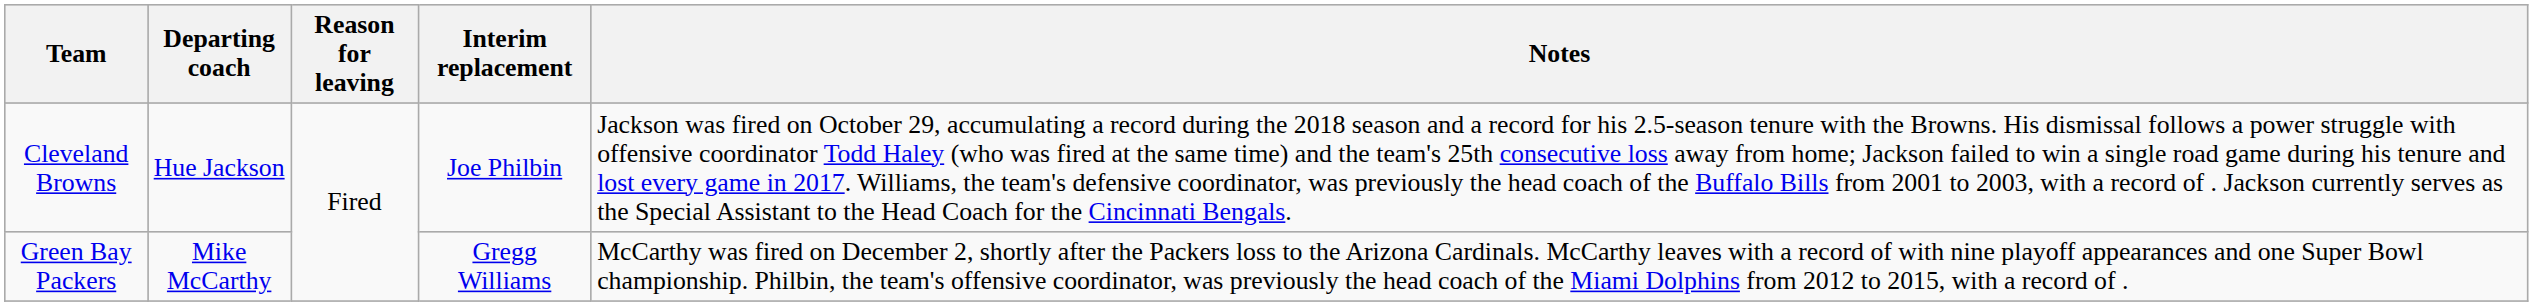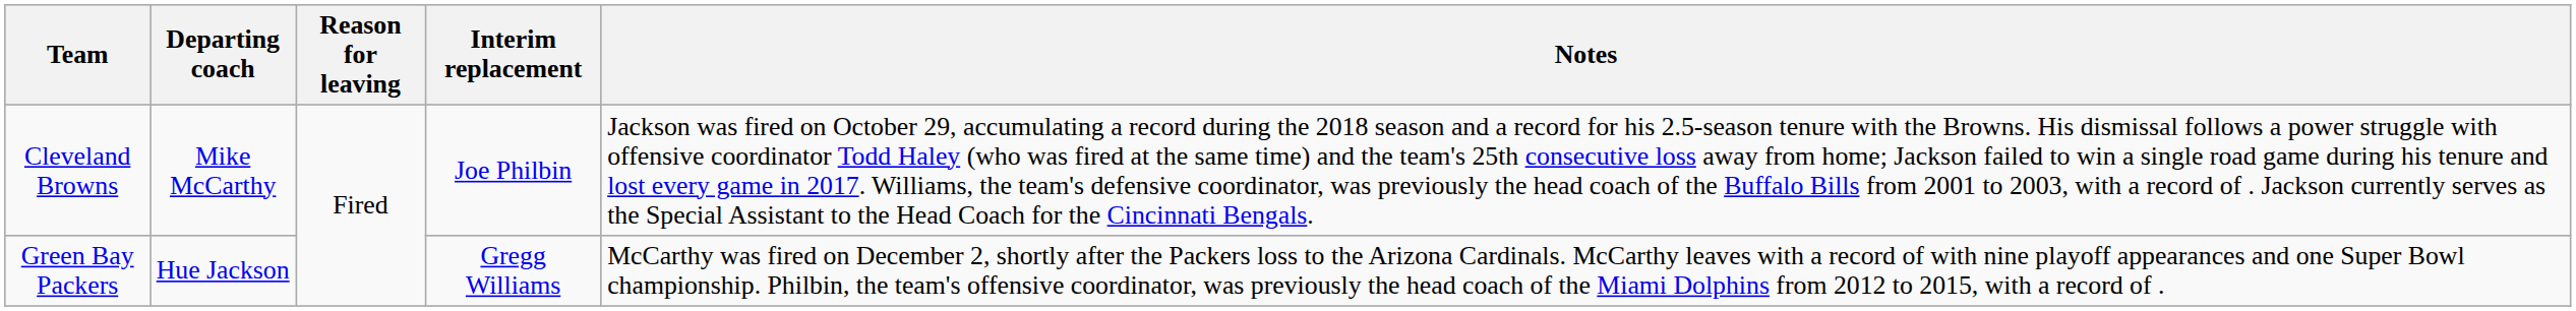Cleveland Browns | Departing coach: Hue Jackson -> Mike McCarthy
Green Bay Packers | Departing coach: Mike McCarthy -> Hue Jackson
